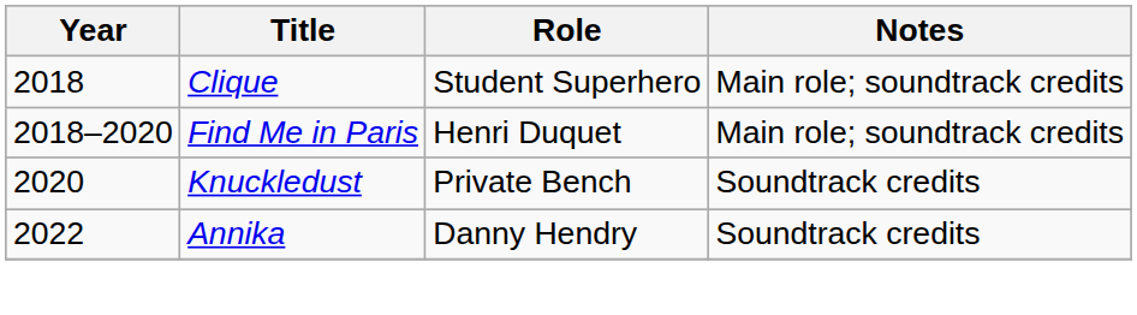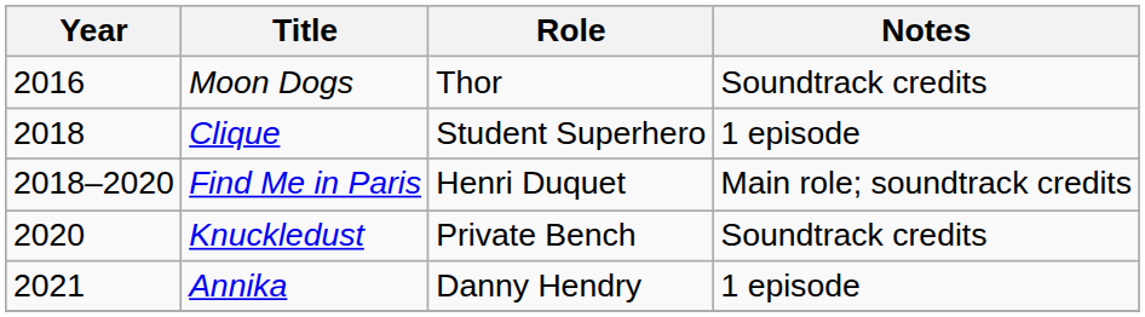+ row: 2016 | Moon Dogs | Thor | Soundtrack credits
Clique | Notes: Main role; soundtrack credits -> 1 episode
Annika | Year: 2022 -> 2021
Annika | Notes: Soundtrack credits -> 1 episode
